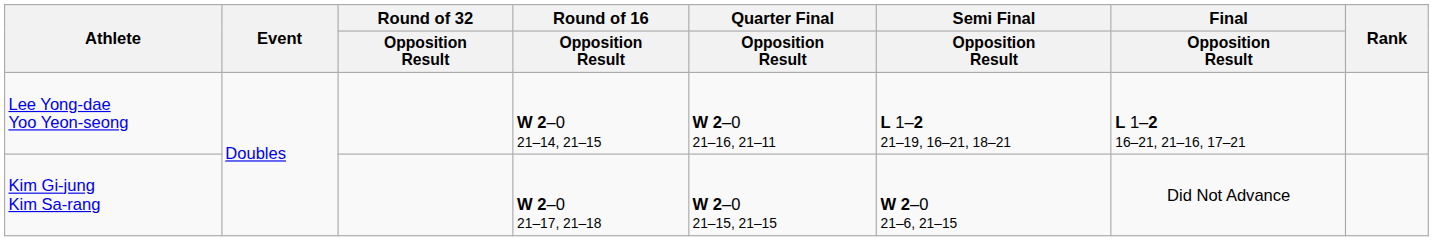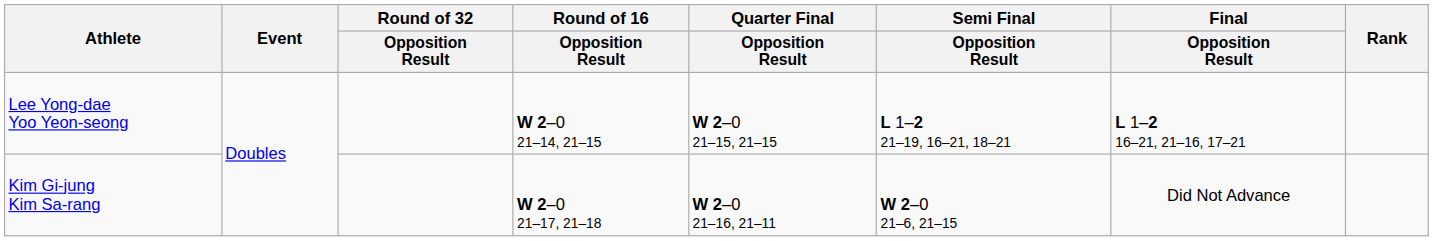Lee Yong-dae Yoo Yeon-seong | Quarter Final / Opposition Result: W 2–0 21–16, 21–11 -> W 2–0 21–15, 21–15
Kim Gi-jung Kim Sa-rang | Quarter Final / Opposition Result: W 2–0 21–15, 21–15 -> W 2–0 21–16, 21–11
